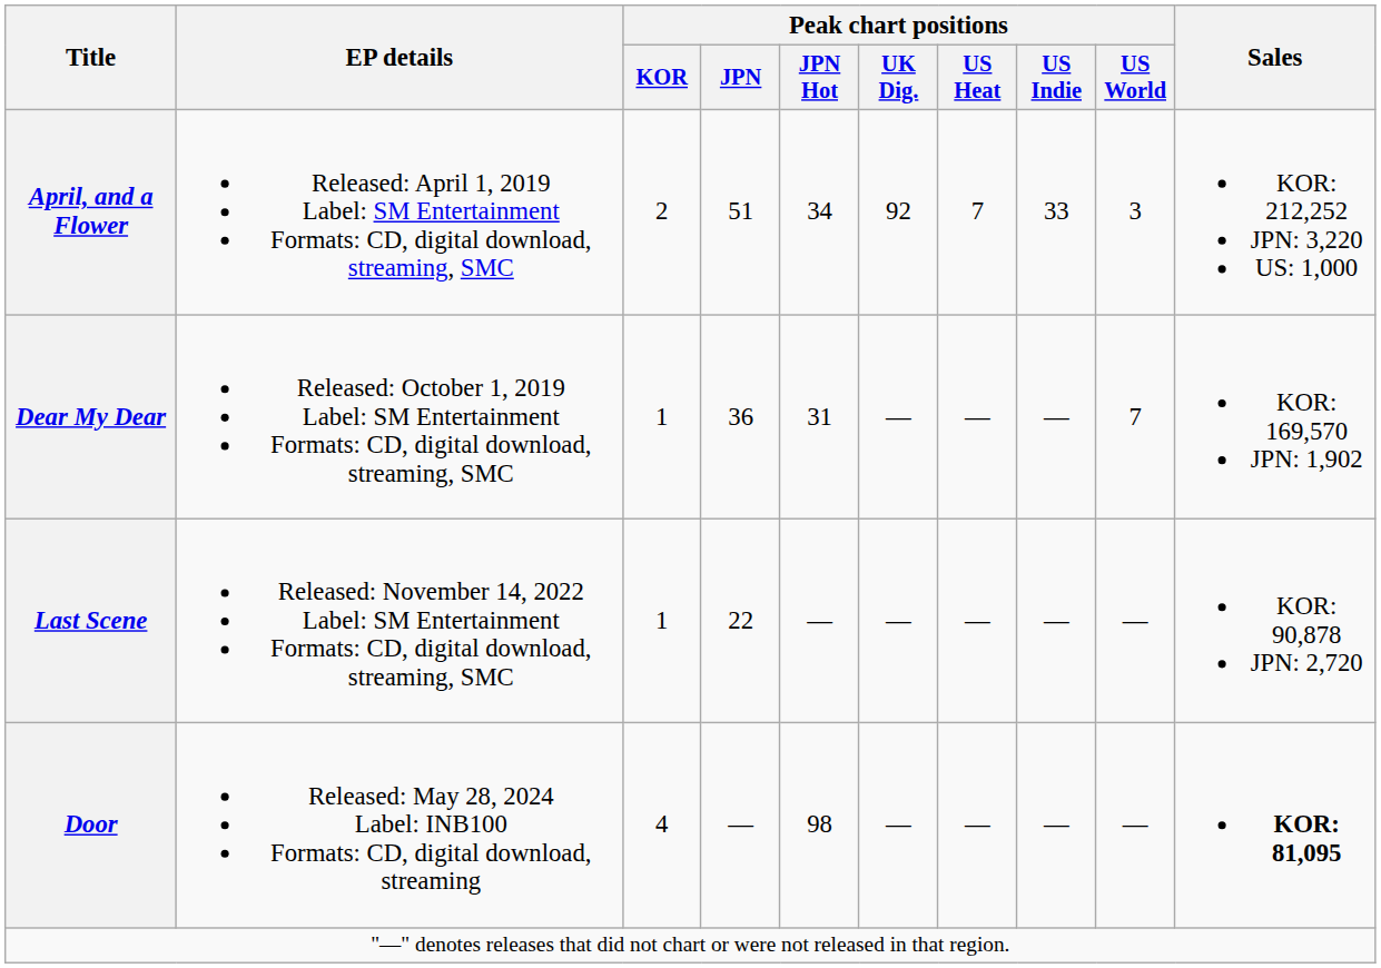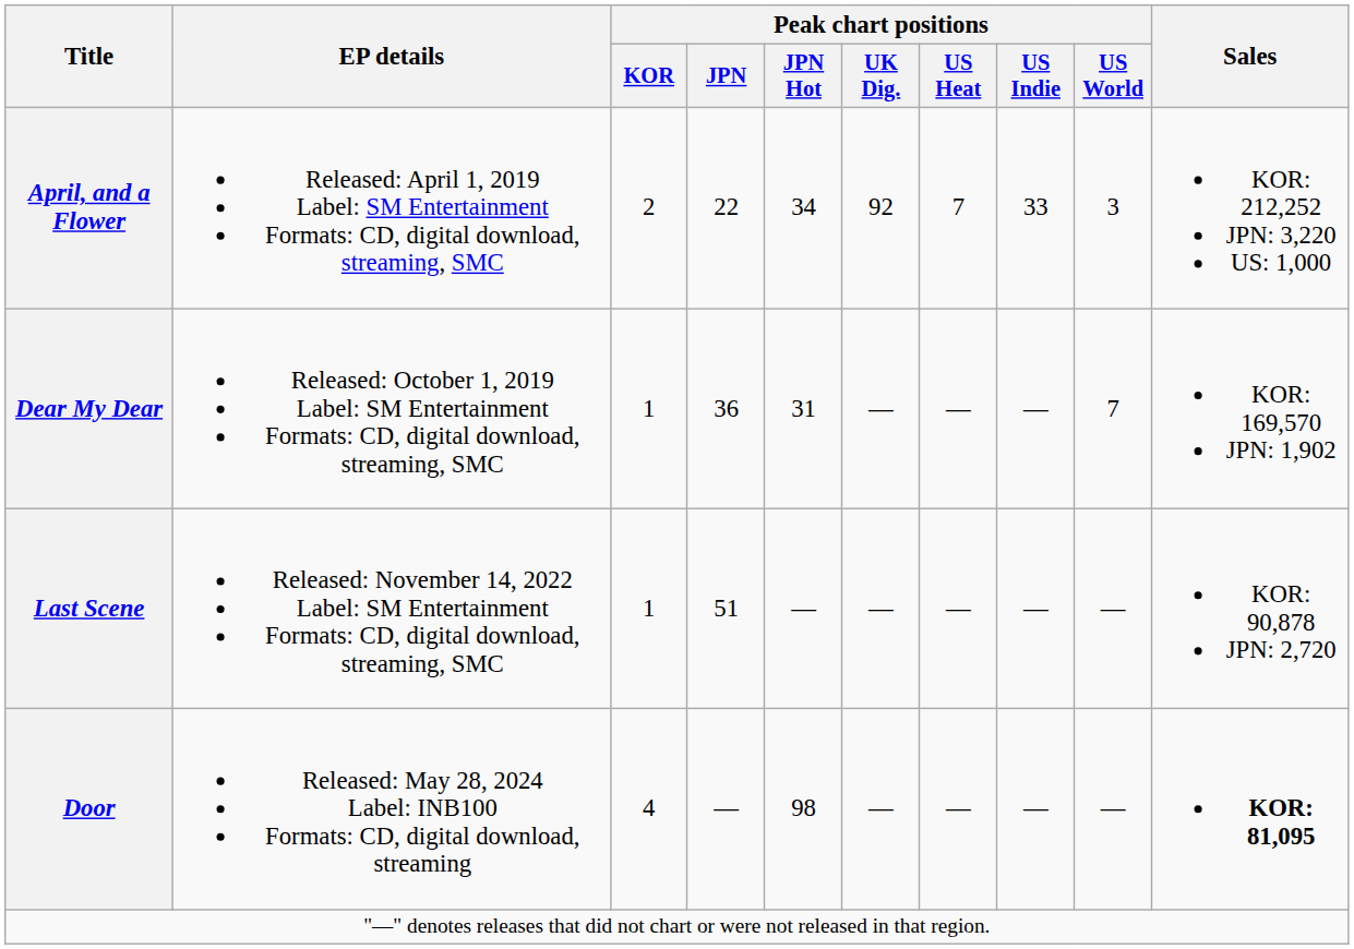April, and a Flower | Peak chart positions / JPN: 51 -> 22
Last Scene | Peak chart positions / JPN: 22 -> 51
